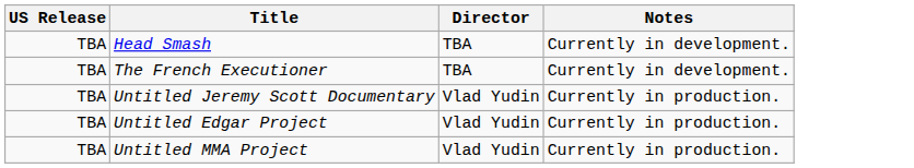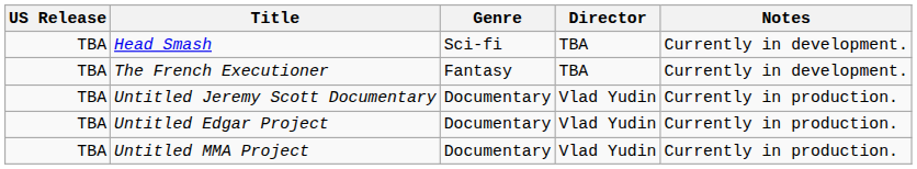+ column: Genre | Sci-fi | Fantasy | Documentary | Documentary | Documentary
